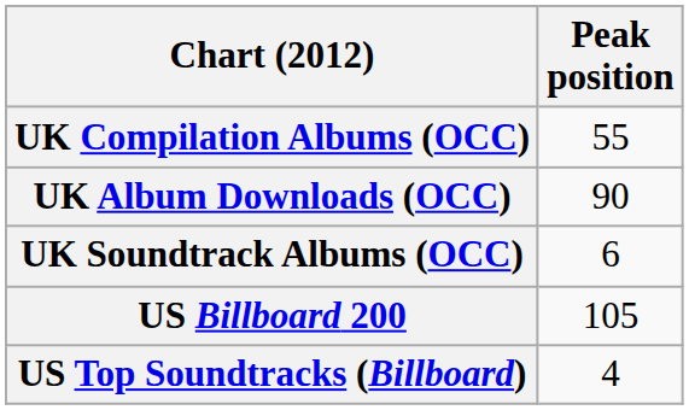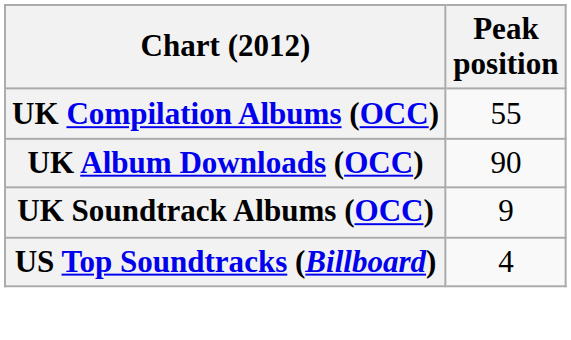UK Soundtrack Albums (OCC) | Peak position: 6 -> 9
- row: US Billboard 200 | 105
